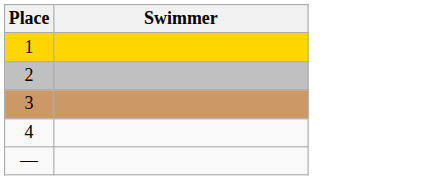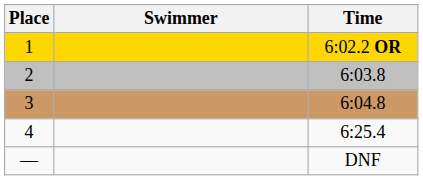+ column: Time | 6:02.2 OR | 6:03.8 | 6:04.8 | 6:25.4 | DNF
